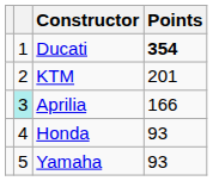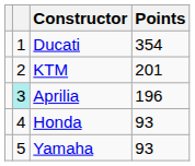Ducati | Points: bold -> normal
Aprilia | Points: 166 -> 196
